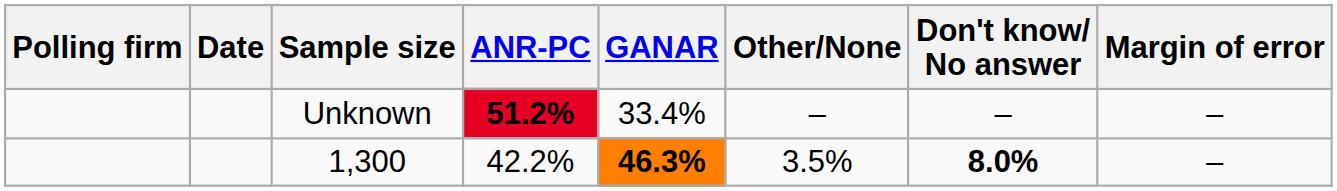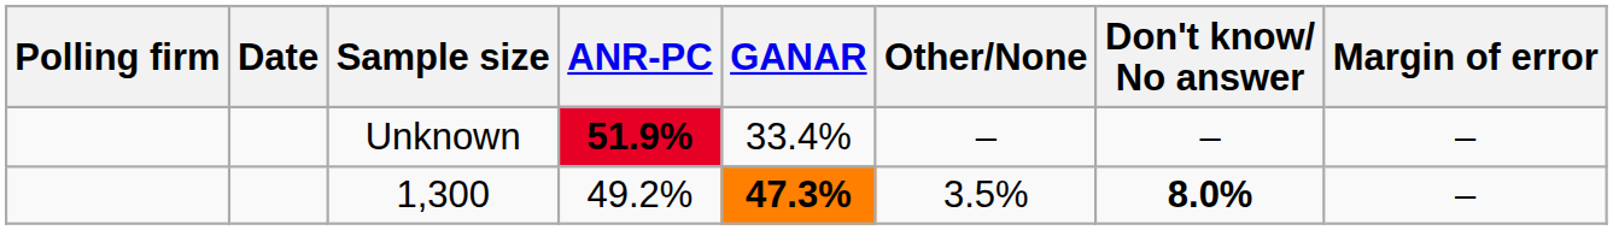Unknown | ANR-PC: 51.2% -> 51.9%
1,300 | ANR-PC: 42.2% -> 49.2%
1,300 | GANAR: 46.3% -> 47.3%
